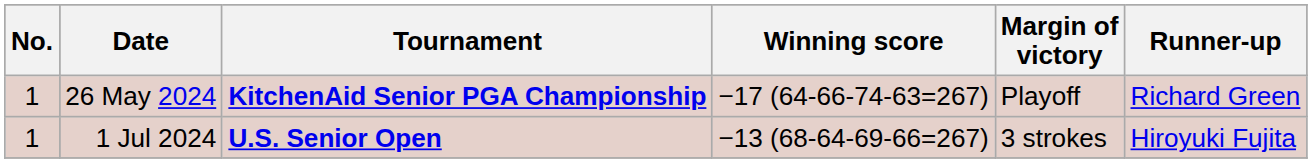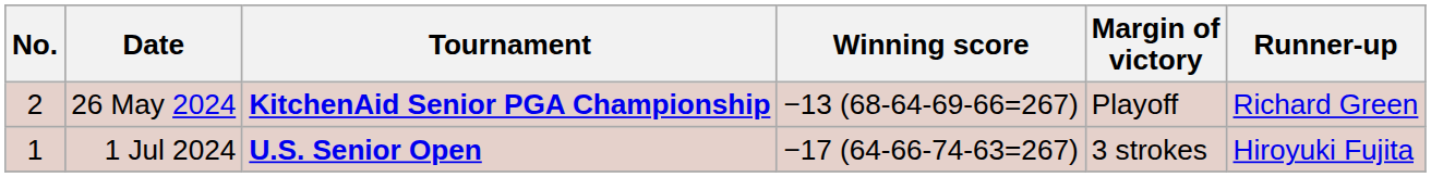26 May 2024 | No.: 1 -> 2
26 May 2024 | Winning score: −17 (64-66-74-63=267) -> −13 (68-64-69-66=267)
1 Jul 2024 | Winning score: −13 (68-64-69-66=267) -> −17 (64-66-74-63=267)
